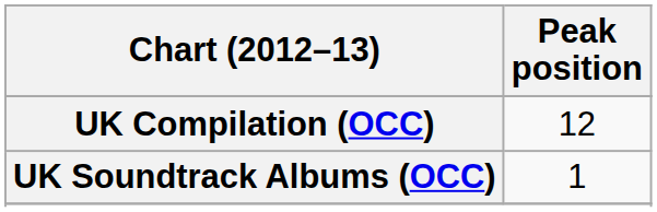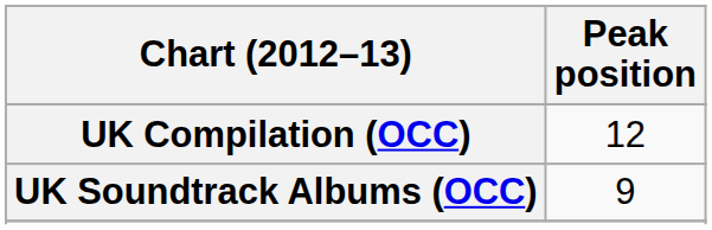UK Soundtrack Albums (OCC) | Peak position: 1 -> 9
